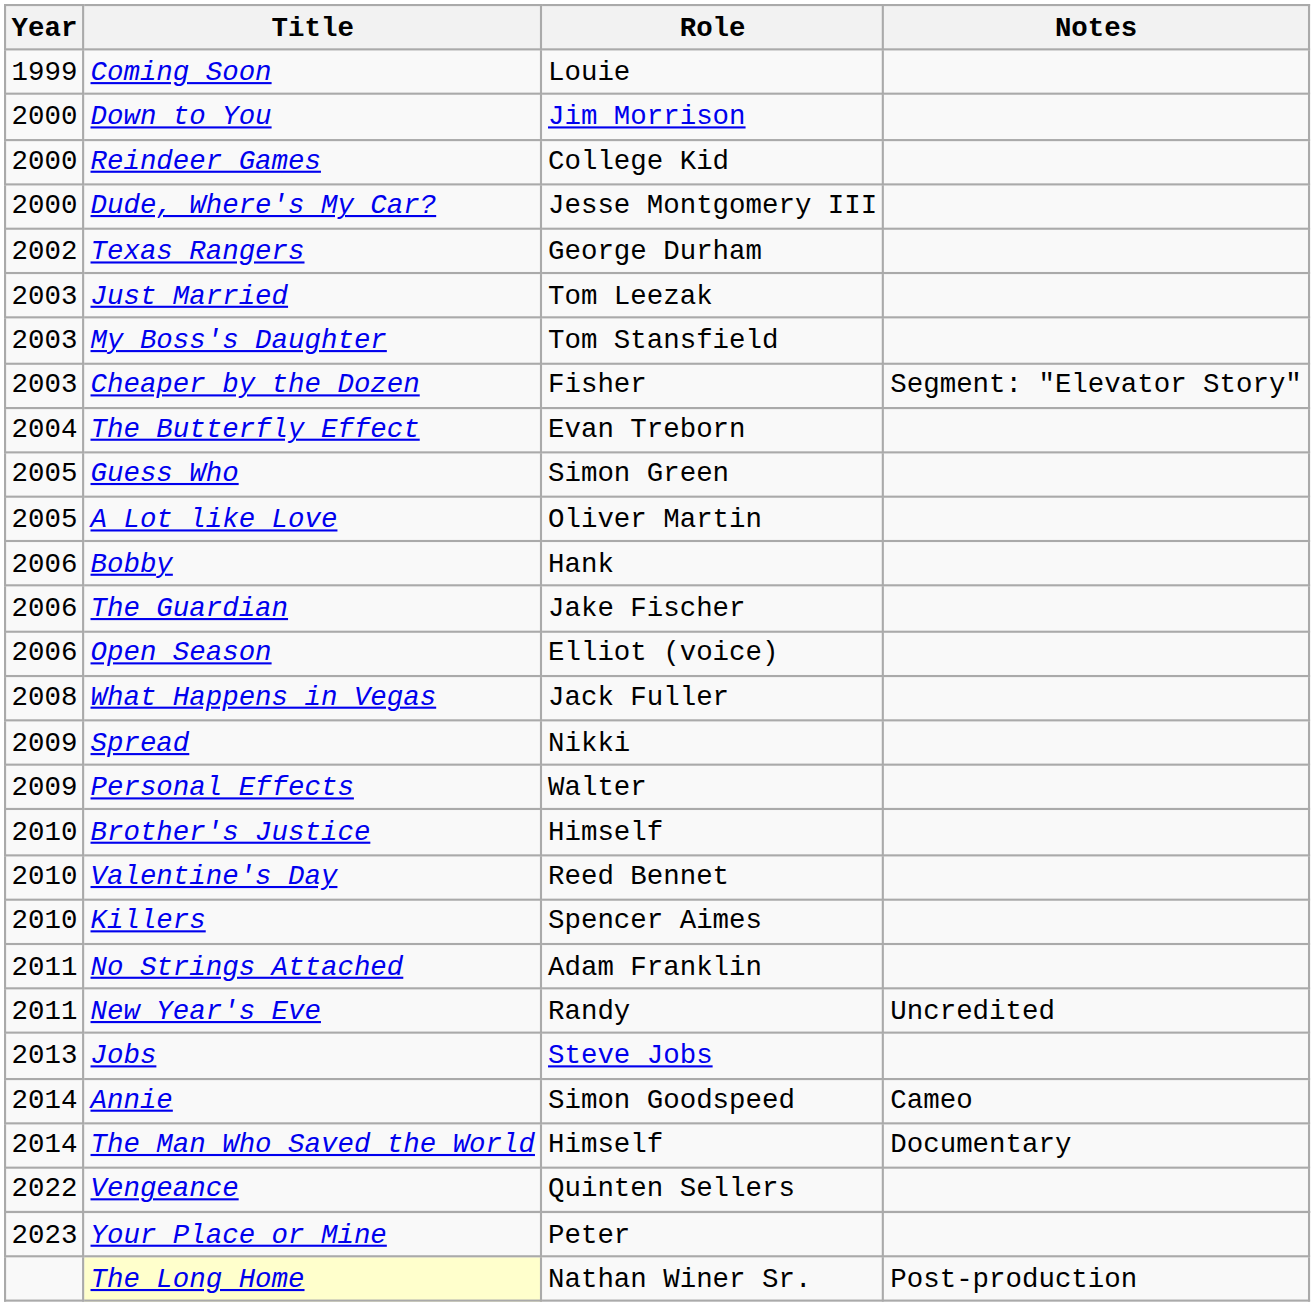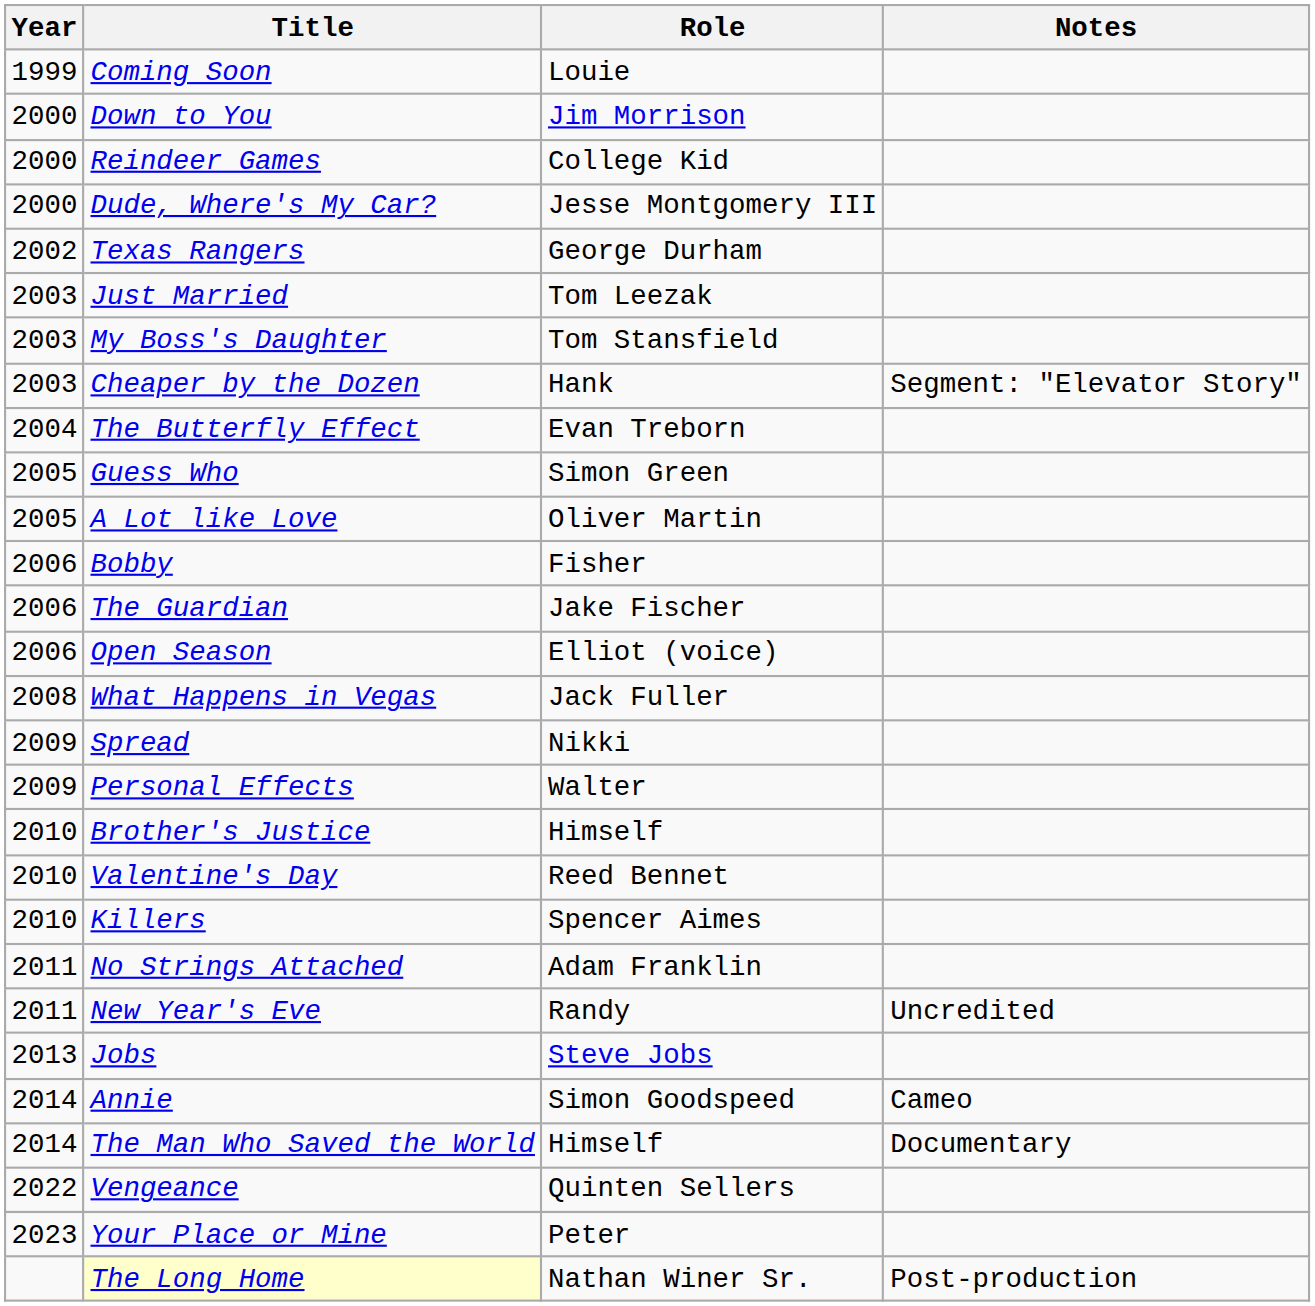Cheaper by the Dozen | Role: Fisher -> Hank
Bobby | Role: Hank -> Fisher
